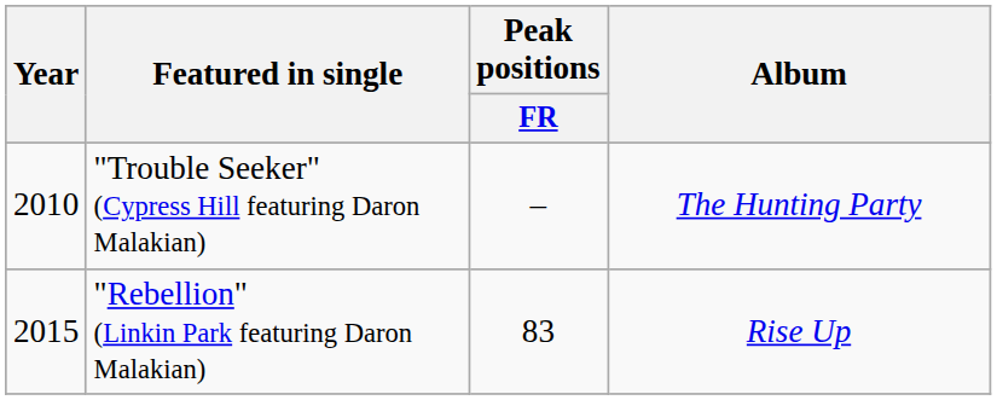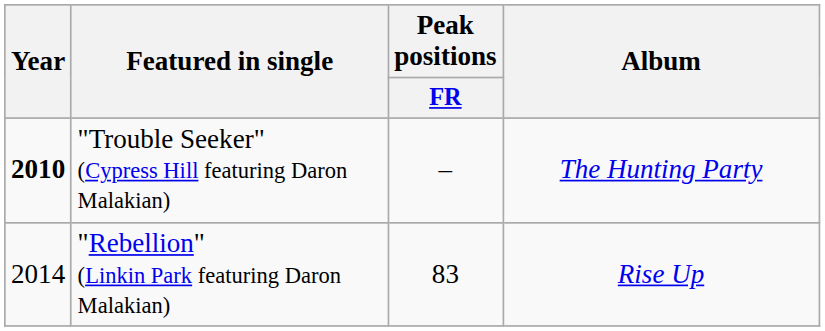"Trouble Seeker" (Cypress Hill featuring Daron Malakian) | Year: normal -> bold
"Rebellion" (Linkin Park featuring Daron Malakian) | Year: 2015 -> 2014
